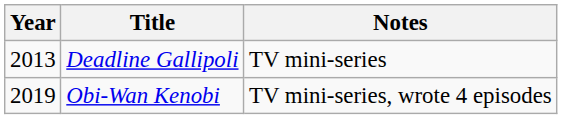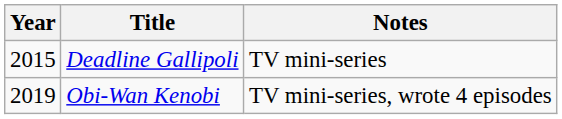Deadline Gallipoli | Year: 2013 -> 2015
